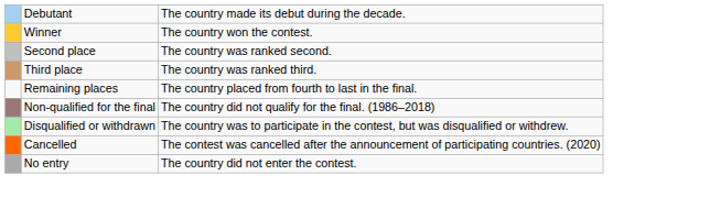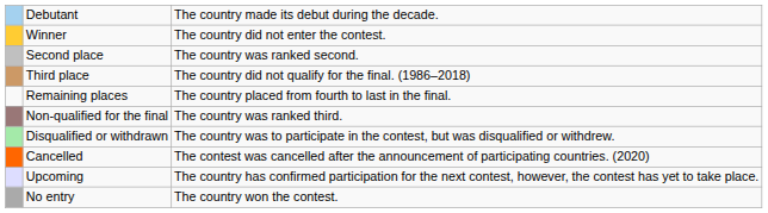Winner | column 3: The country won the contest. -> The country did not enter the contest.
Third place | column 3: The country was ranked third. -> The country did not qualify for the final. (1986–2018)
Non-qualified for the final | column 3: The country did not qualify for the final. (1986–2018) -> The country was ranked third.
+ row: Upcoming | The country has confirmed participation for the next contest, however, the contest has yet to take place.
No entry | column 3: The country did not enter the contest. -> The country won the contest.
